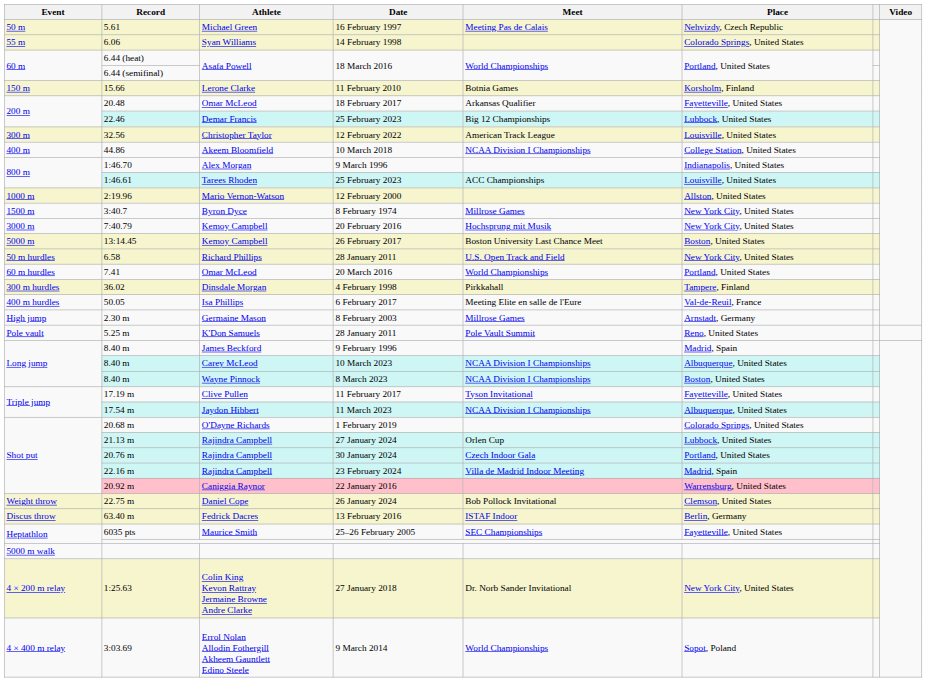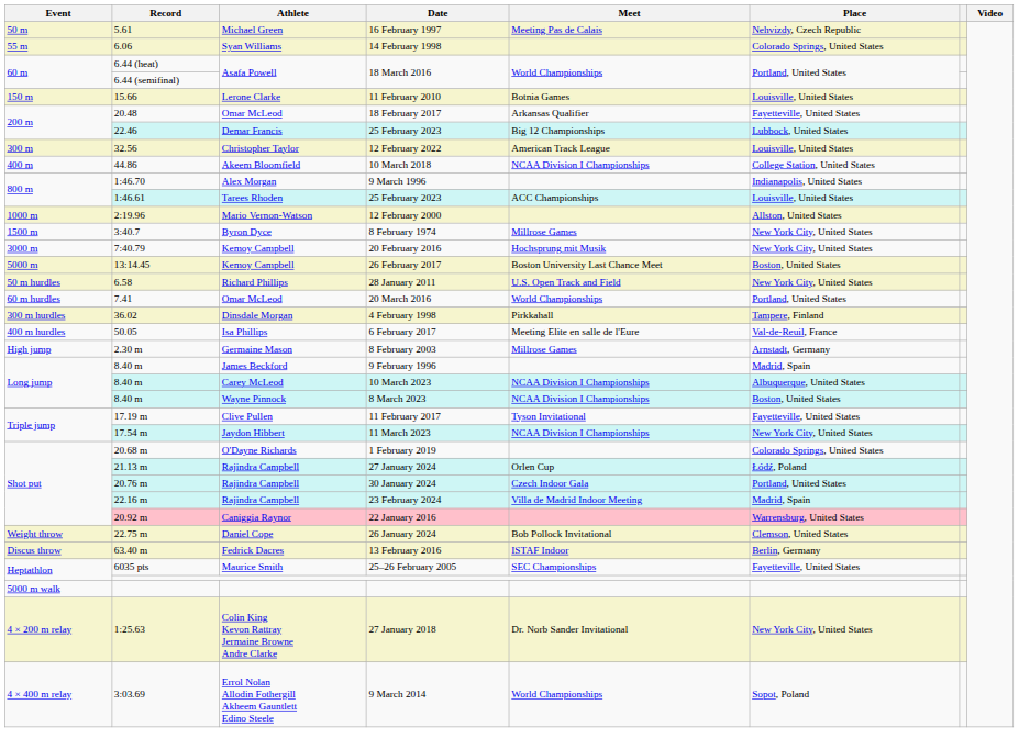15.66 | Place: Korsholm, Finland -> Louisville, United States
- row: Pole vault | 5.25 m | K'Don Samuels | 28 January 2011 | Pole Vault Summit | Reno, United States
17.54 m | Place: Albuquerque, United States -> New York City, United States
21.13 m | Place: Lubbock, United States -> Łódź, Poland
